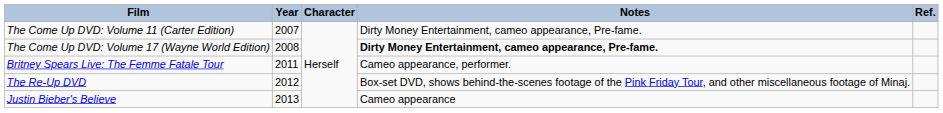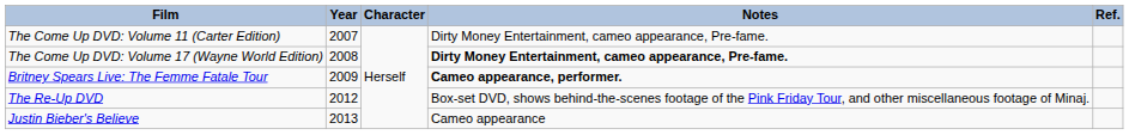Britney Spears Live: The Femme Fatale Tour | Year: 2011 -> 2009
Britney Spears Live: The Femme Fatale Tour | Notes: normal -> bold
